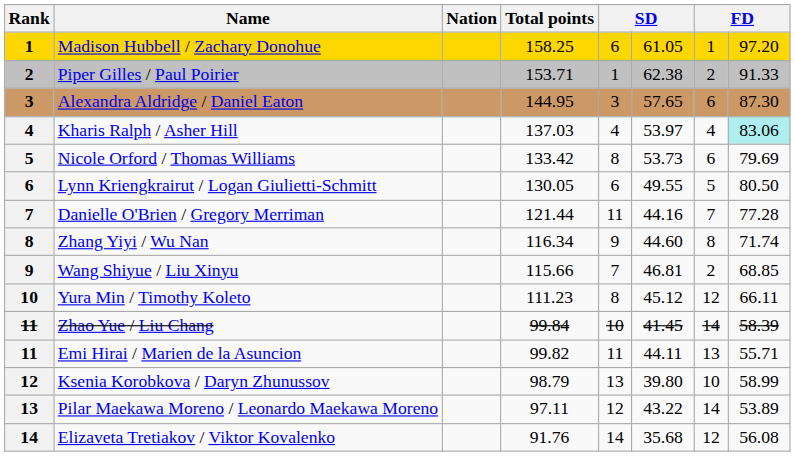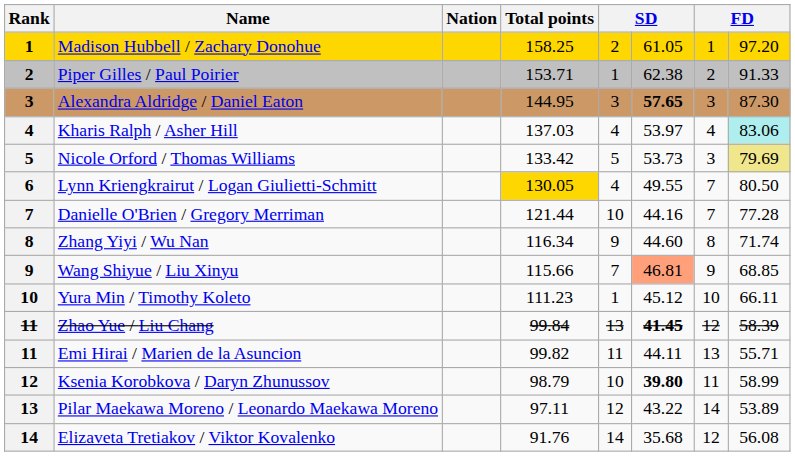Madison Hubbell / Zachary Donohue | column 5: 6 -> 2
Alexandra Aldridge / Daniel Eaton | column 6: normal -> bold
Alexandra Aldridge / Daniel Eaton | column 7: 6 -> 3
Nicole Orford / Thomas Williams | column 5: 8 -> 5
Nicole Orford / Thomas Williams | column 7: 6 -> 3
Nicole Orford / Thomas Williams | column 8: no background -> khaki background
Lynn Kriengkrairut / Logan Giulietti-Schmitt | Total points: no background -> gold background
Lynn Kriengkrairut / Logan Giulietti-Schmitt | column 5: 6 -> 4
Lynn Kriengkrairut / Logan Giulietti-Schmitt | column 7: 5 -> 7
Danielle O'Brien / Gregory Merriman | column 5: 11 -> 10
Wang Shiyue / Liu Xinyu | column 6: no background -> lightsalmon background
Wang Shiyue / Liu Xinyu | column 7: 2 -> 9
Yura Min / Timothy Koleto | column 5: 8 -> 1
Yura Min / Timothy Koleto | column 7: 12 -> 10
Zhao Yue / Liu Chang | column 5: 10 -> 13
Zhao Yue / Liu Chang | column 6: normal -> bold
Zhao Yue / Liu Chang | column 7: 14 -> 12
Ksenia Korobkova / Daryn Zhunussov | column 5: 13 -> 10
Ksenia Korobkova / Daryn Zhunussov | column 6: normal -> bold
Ksenia Korobkova / Daryn Zhunussov | column 7: 10 -> 11
